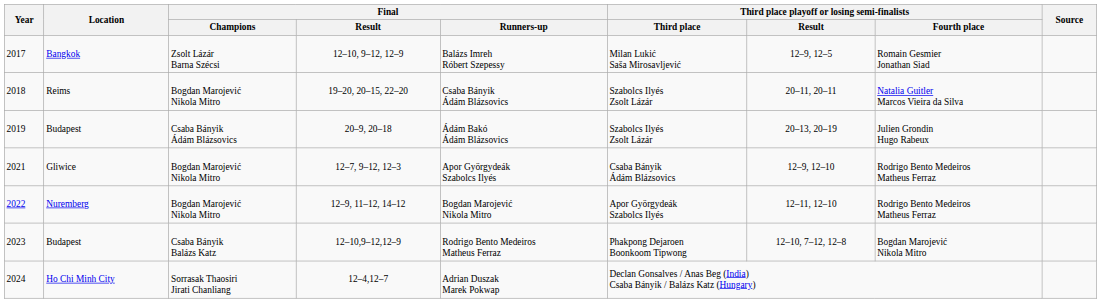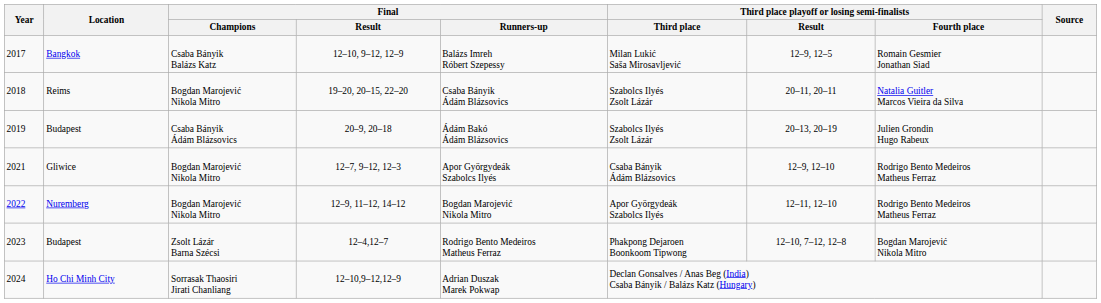2017 | Final / Champions: Zsolt Lázár Barna Szécsi -> Csaba Bányik Balázs Katz
2023 | Final / Champions: Csaba Bányik Balázs Katz -> Zsolt Lázár Barna Szécsi
2023 | Final / Result: 12–10,9–12,12–9 -> 12–4,12–7
2024 | Final / Result: 12–4,12–7 -> 12–10,9–12,12–9
